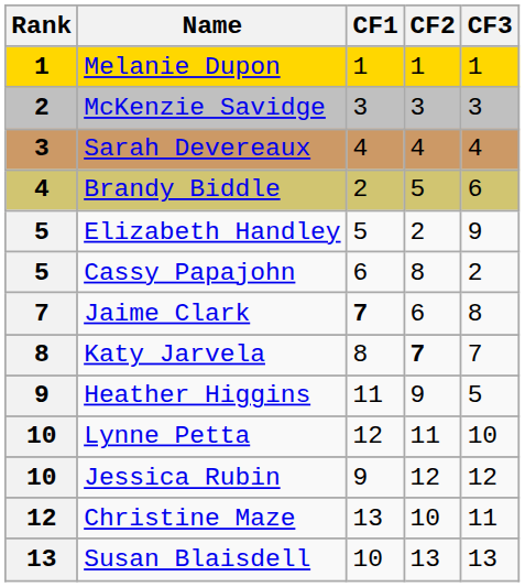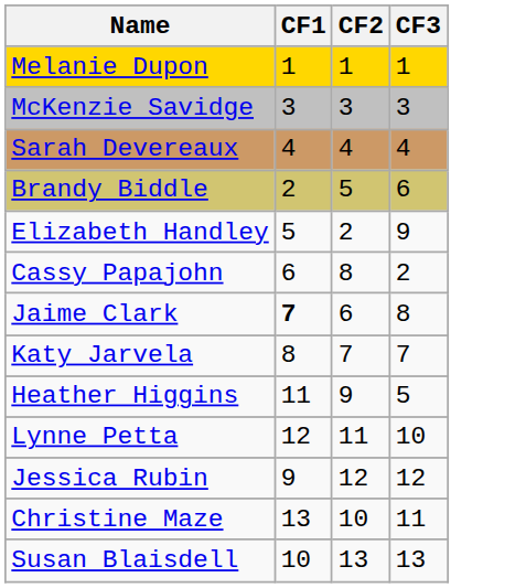- column: Rank | 1 | 2 | 3 | 4 | 5 | 5 | 7 | 8 | 9 | 10 | 10 | 12 | 13
Katy Jarvela | CF2: bold -> normal
